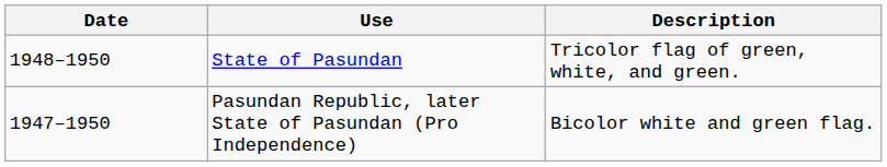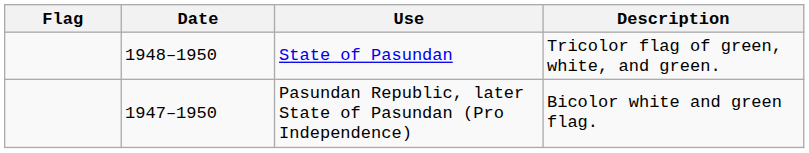+ column: Flag
